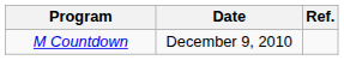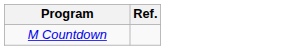- column: Date | December 9, 2010
